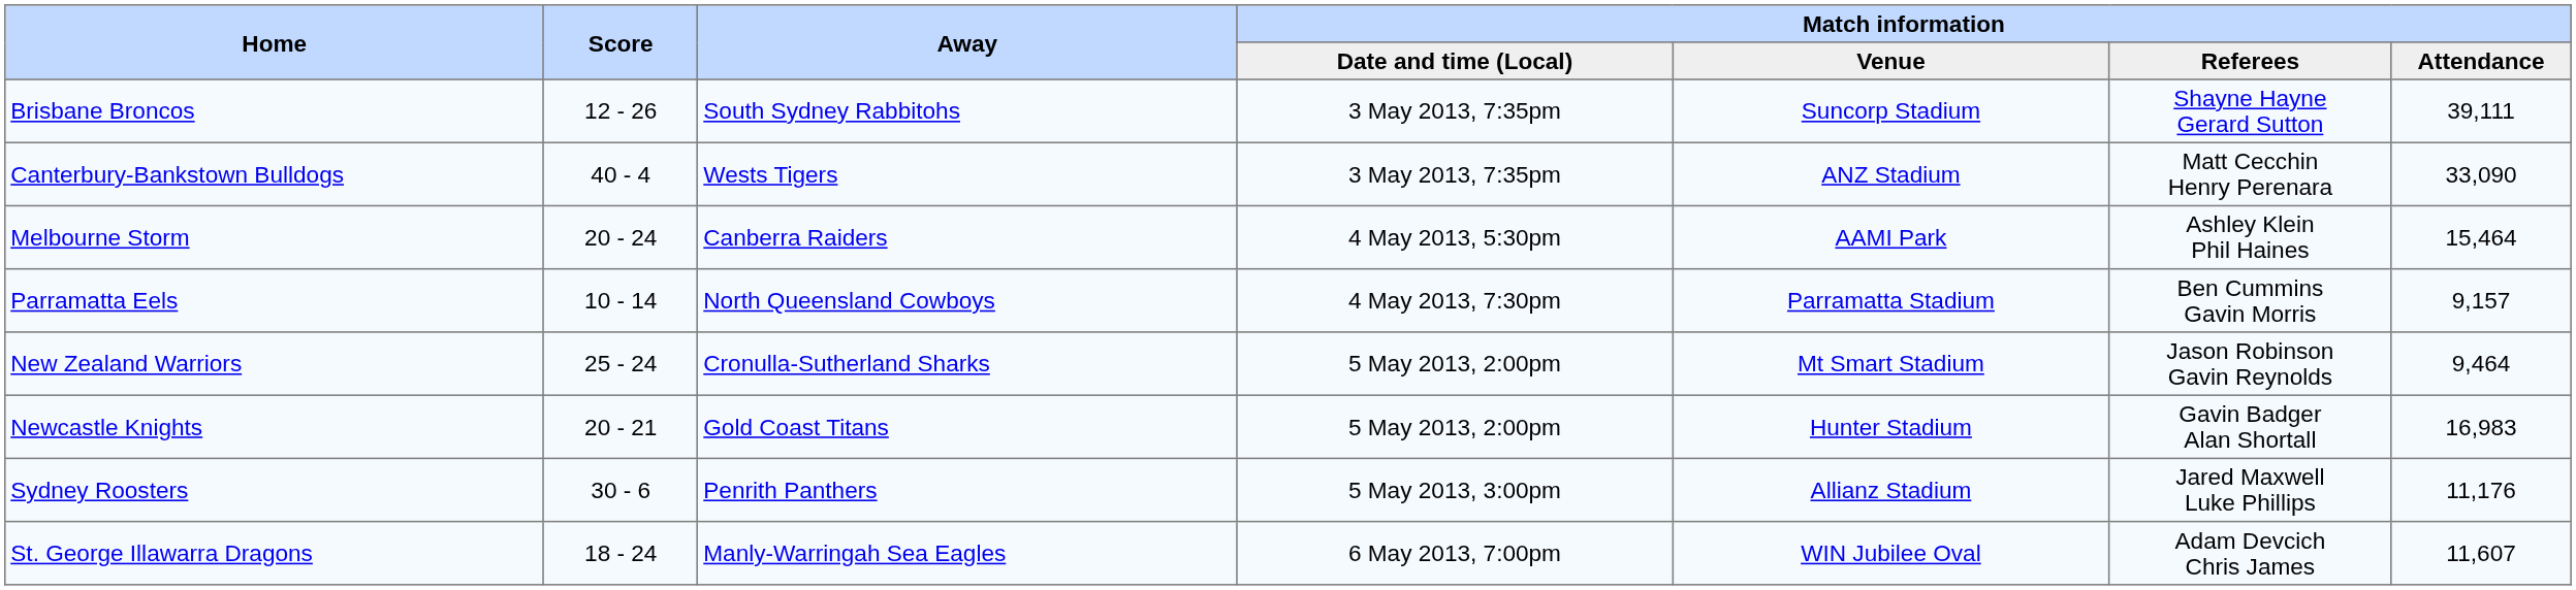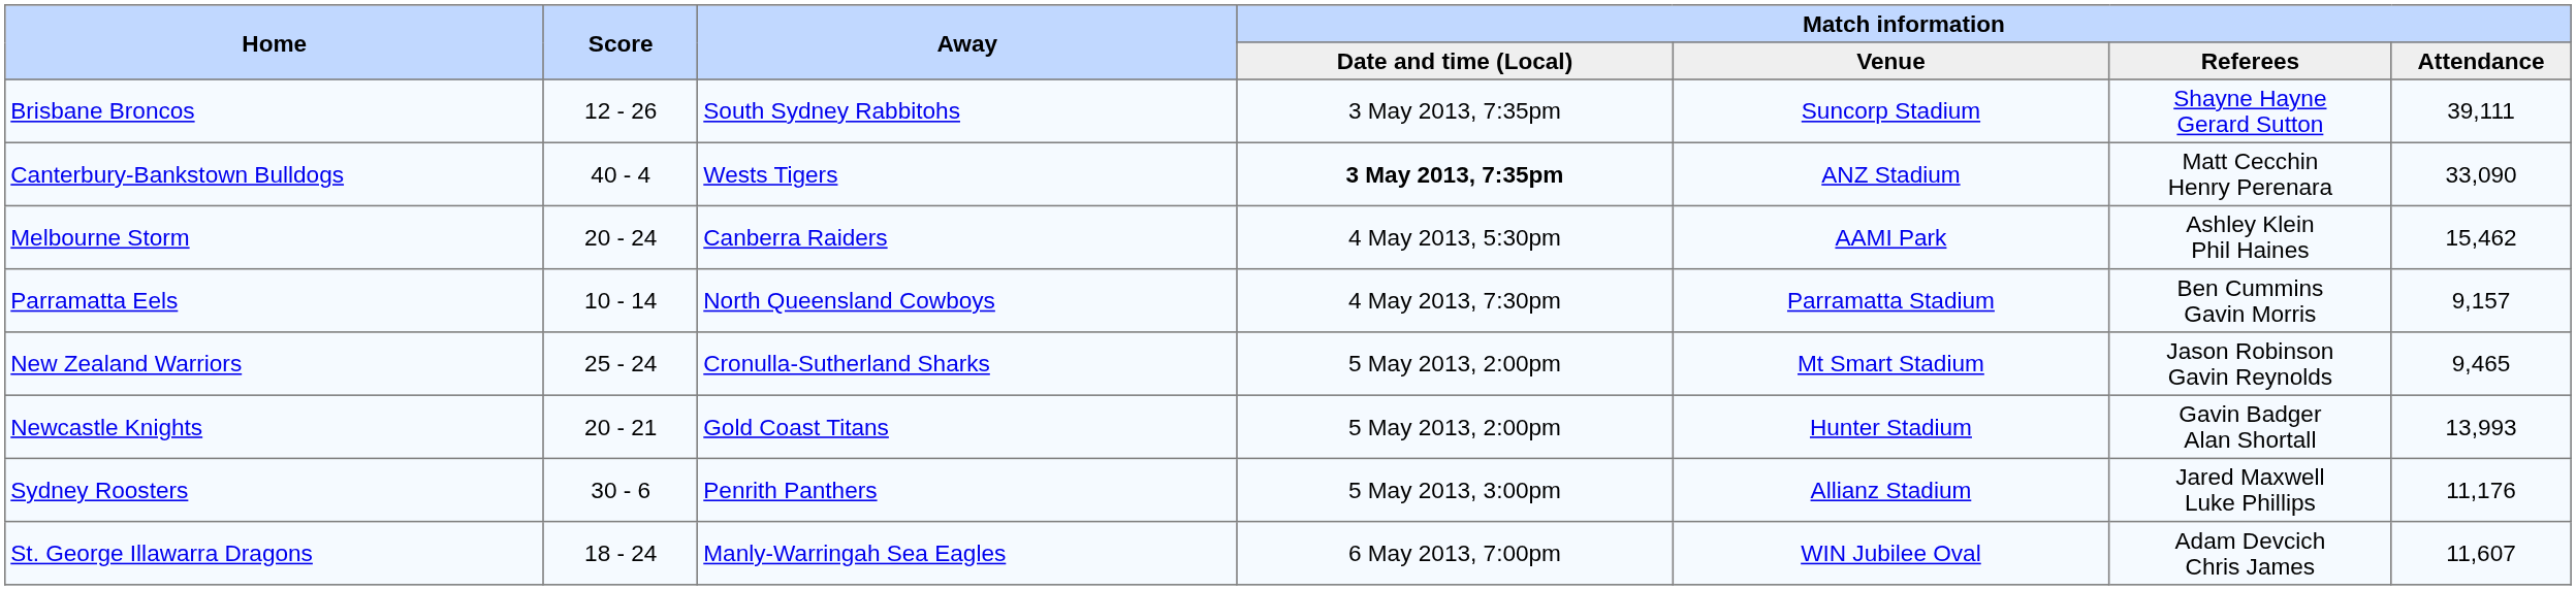Canterbury-Bankstown Bulldogs | Match information / Date and time (Local): normal -> bold
Melbourne Storm | Match information / Attendance: 15,464 -> 15,462
New Zealand Warriors | Match information / Attendance: 9,464 -> 9,465
Newcastle Knights | Match information / Attendance: 16,983 -> 13,993
